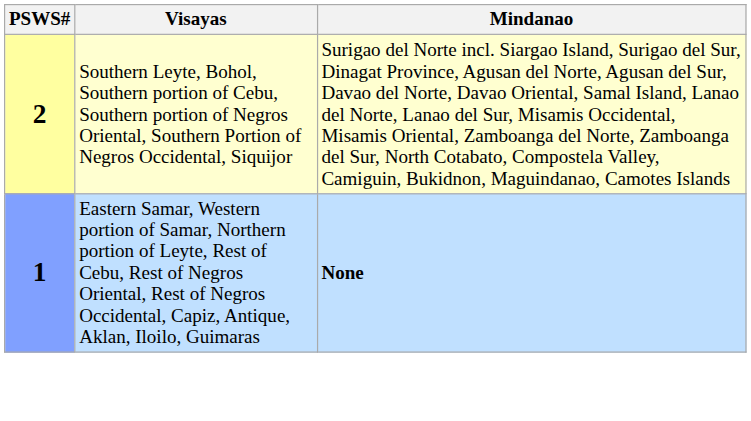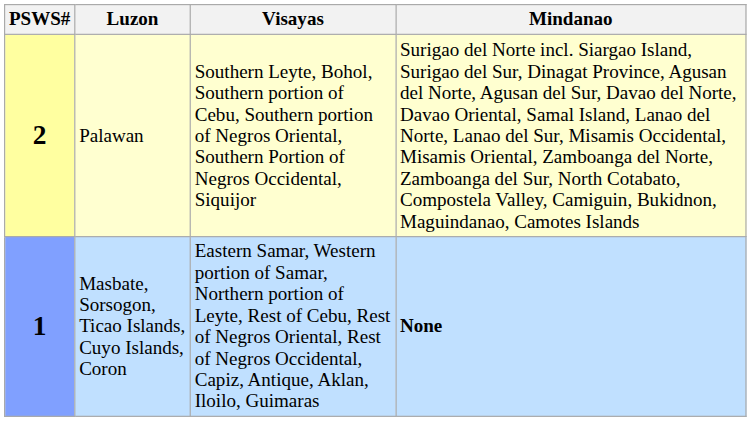+ column: Luzon | Palawan | Masbate, Sorsogon, Ticao Islands, Cuyo Islands, Coron
